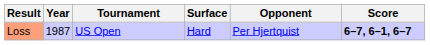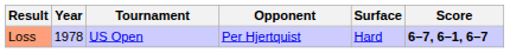columns swapped: Surface <-> Opponent
Loss | Year: 1987 -> 1978
